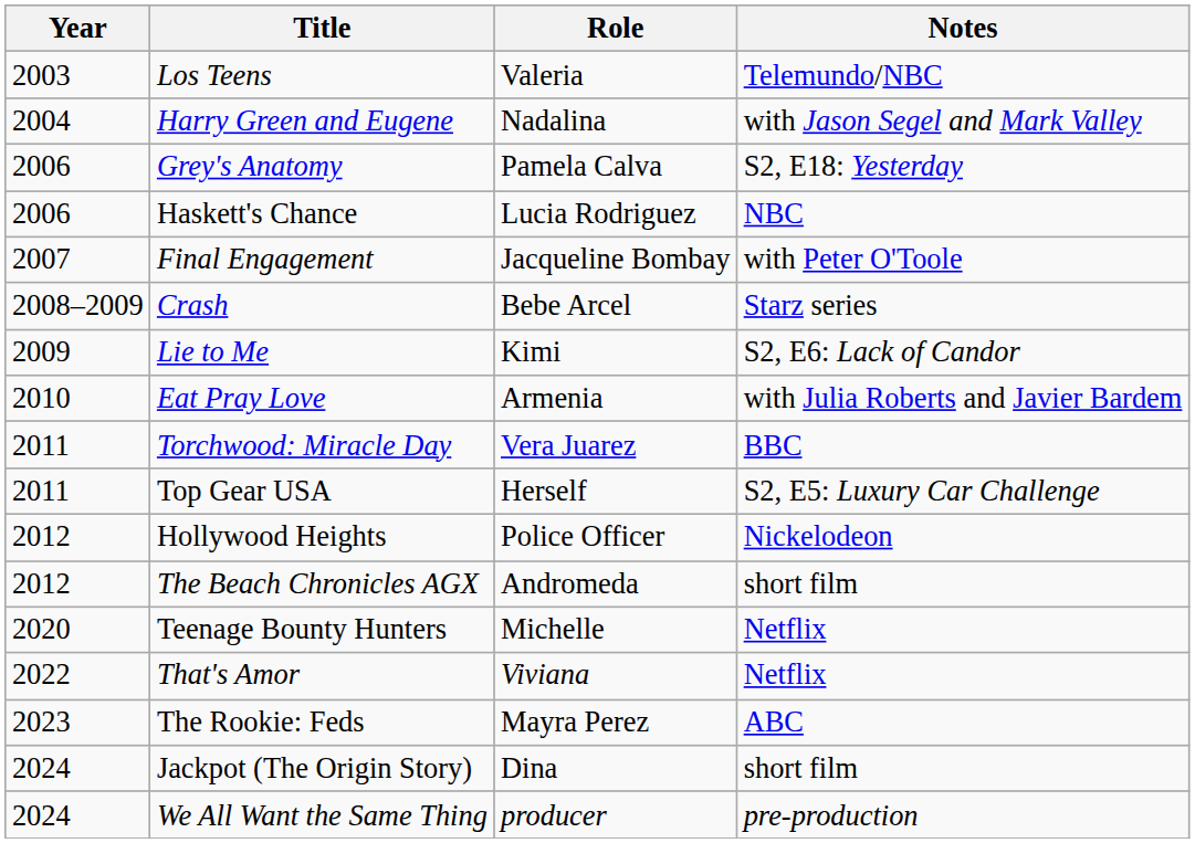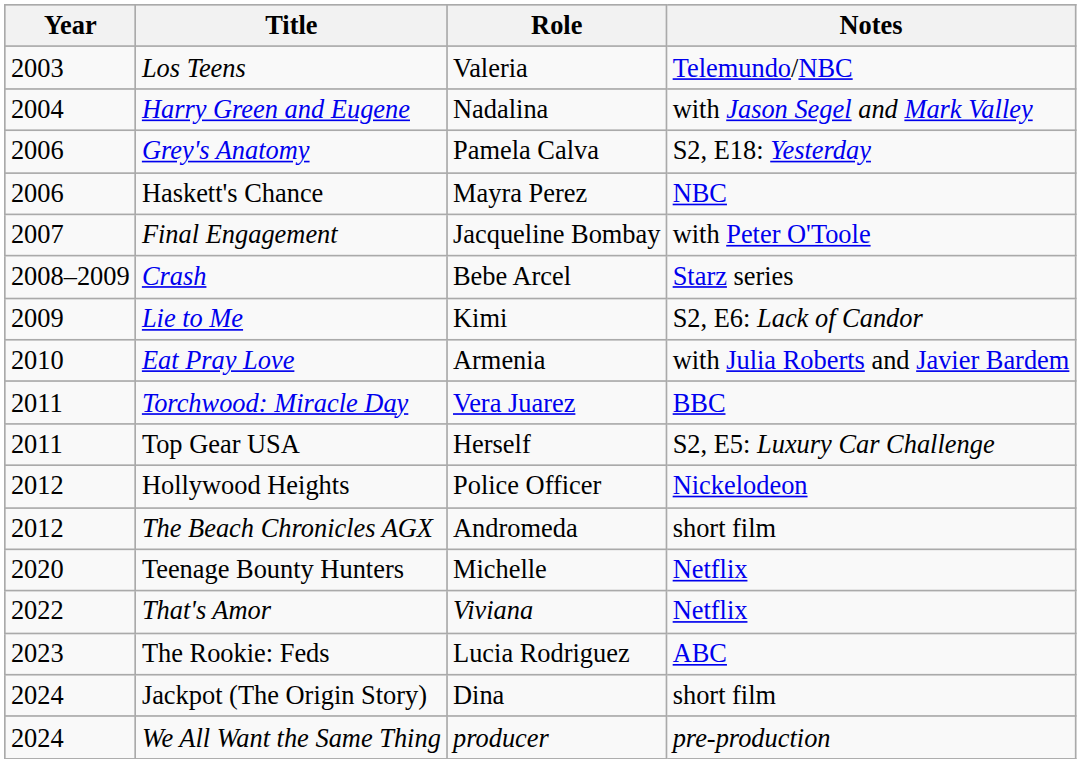Haskett's Chance | Role: Lucia Rodriguez -> Mayra Perez
The Rookie: Feds | Role: Mayra Perez -> Lucia Rodriguez
